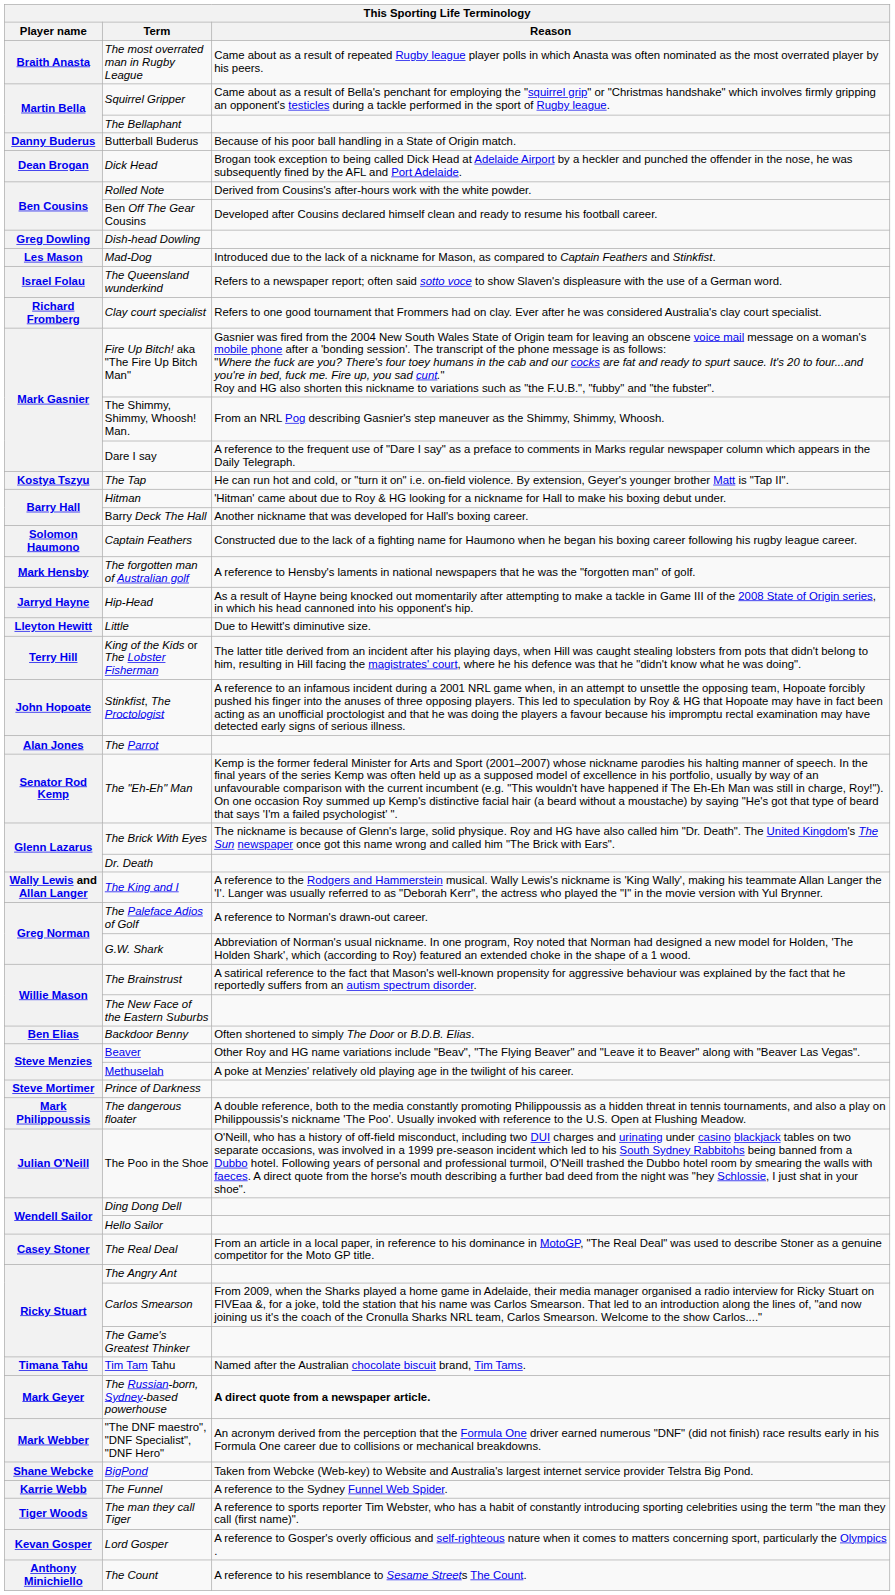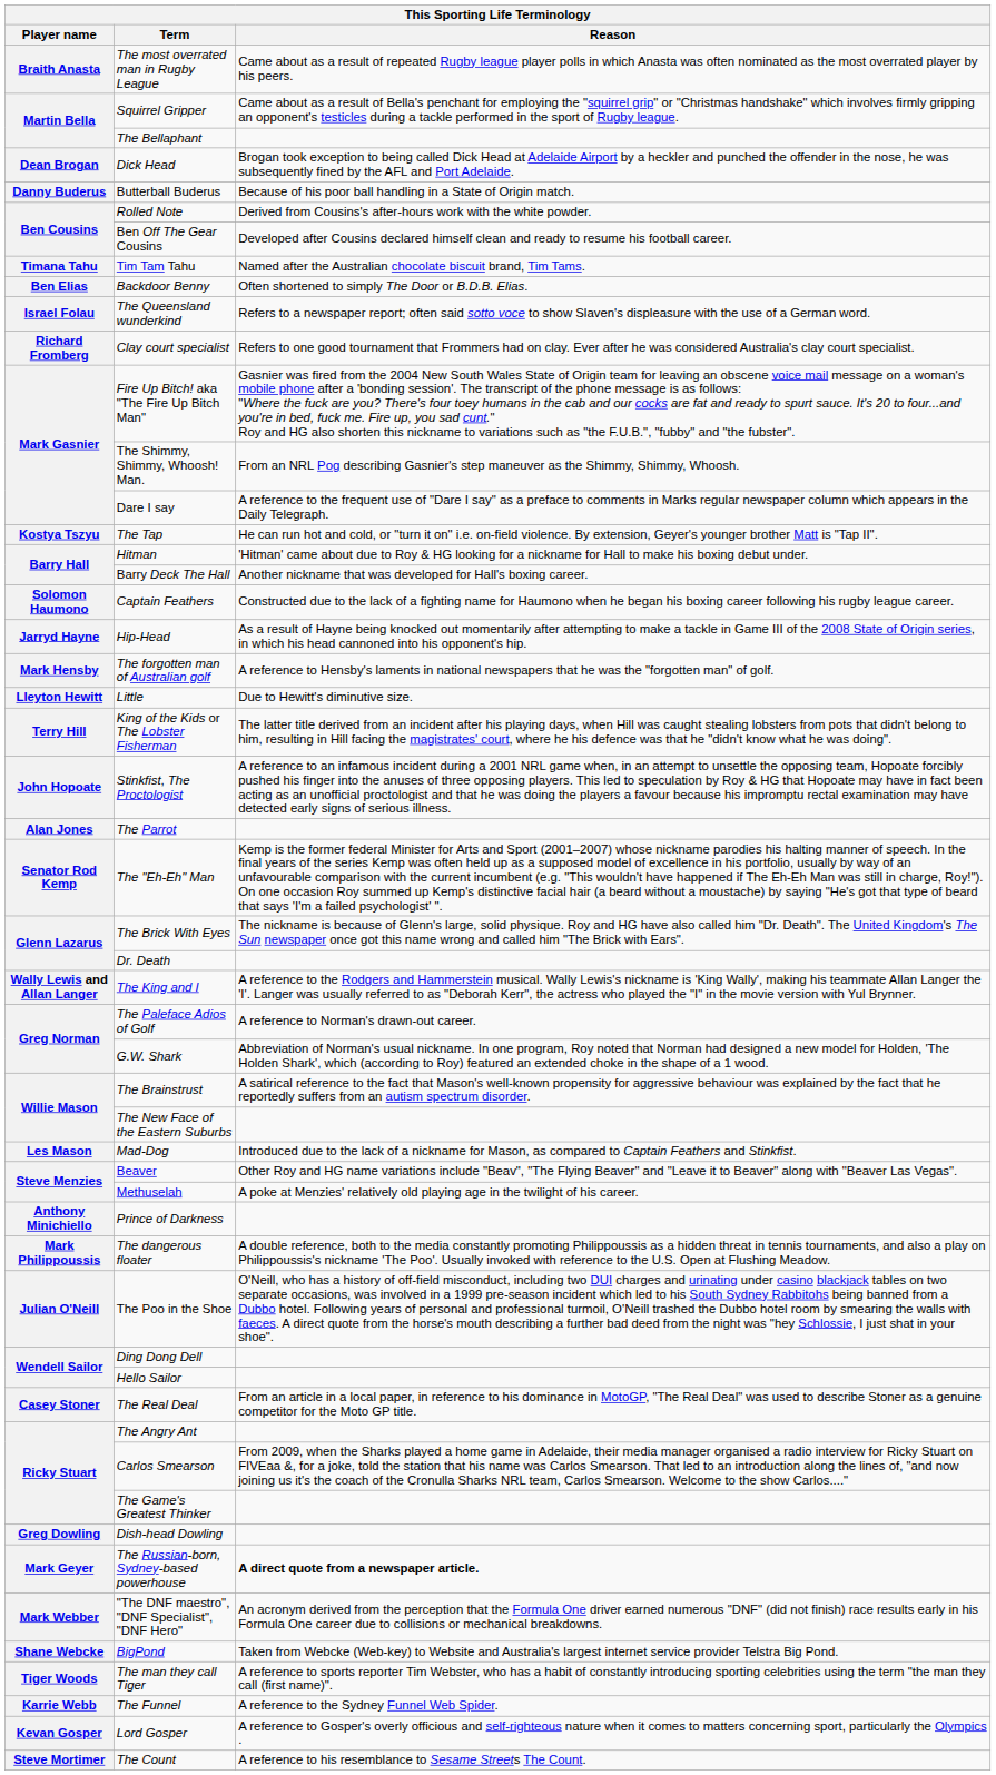rows swapped: Butterball Buderus <-> Dick Head
rows swapped: Dish-head Dowling <-> Tim Tam Tahu
rows swapped: Backdoor Benny <-> Mad-Dog
rows swapped: Hip-Head <-> The forgotten man of Australian golf
Prince of Darkness | Player name: Steve Mortimer -> Anthony Minichiello
rows swapped: The Funnel <-> The man they call Tiger
The Count | Player name: Anthony Minichiello -> Steve Mortimer
